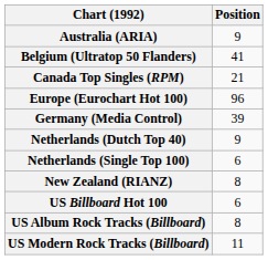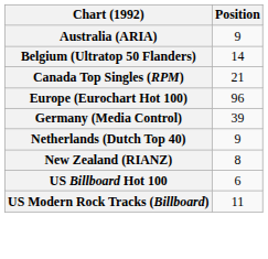Belgium (Ultratop 50 Flanders) | Position: 41 -> 14
- row: Netherlands (Single Top 100) | 6
- row: US Album Rock Tracks (Billboard) | 8
